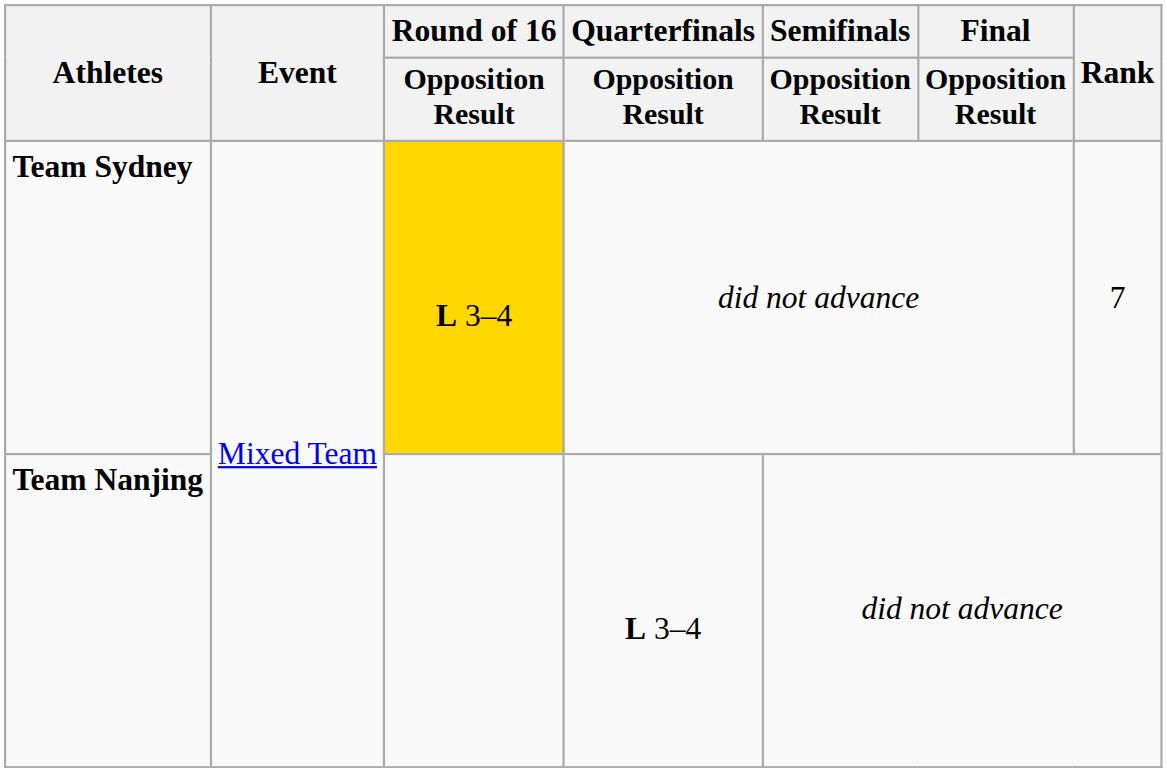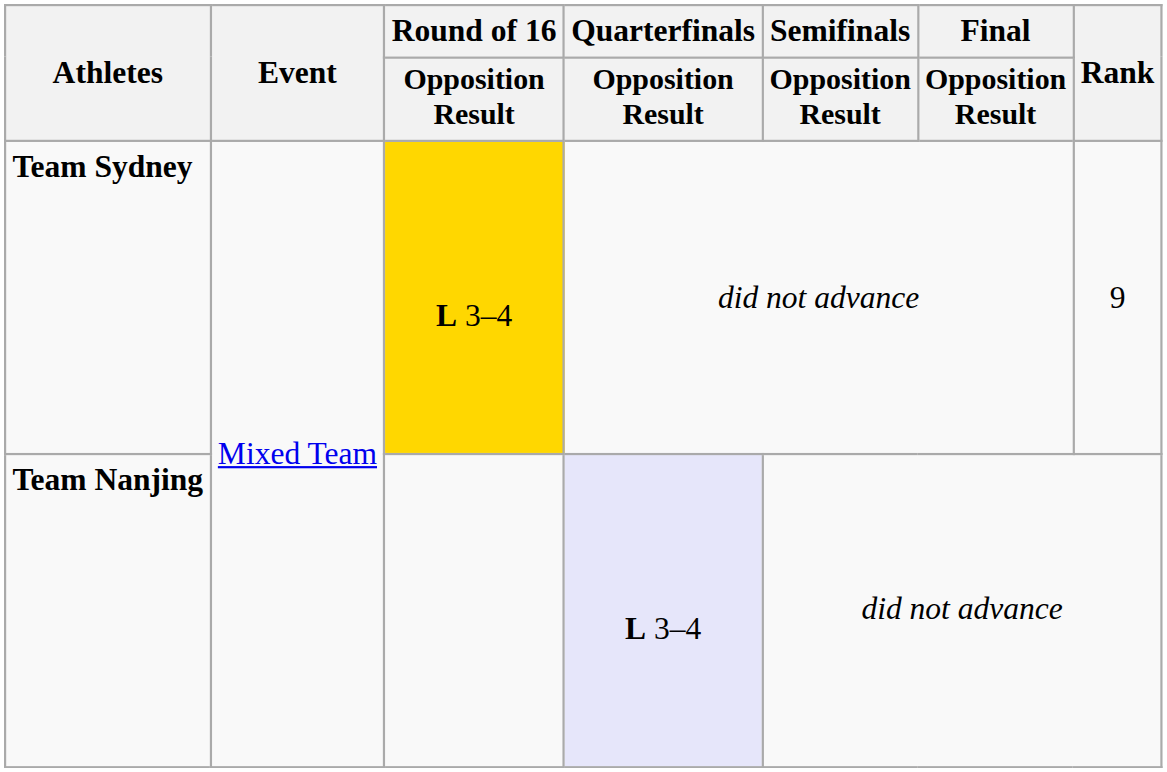Team Sydney | Rank: 7 -> 9
Team Nanjing | Quarterfinals / Opposition Result: no background -> lavender background
